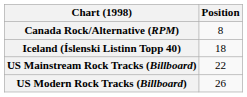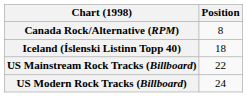US Modern Rock Tracks (Billboard) | Position: 26 -> 24
